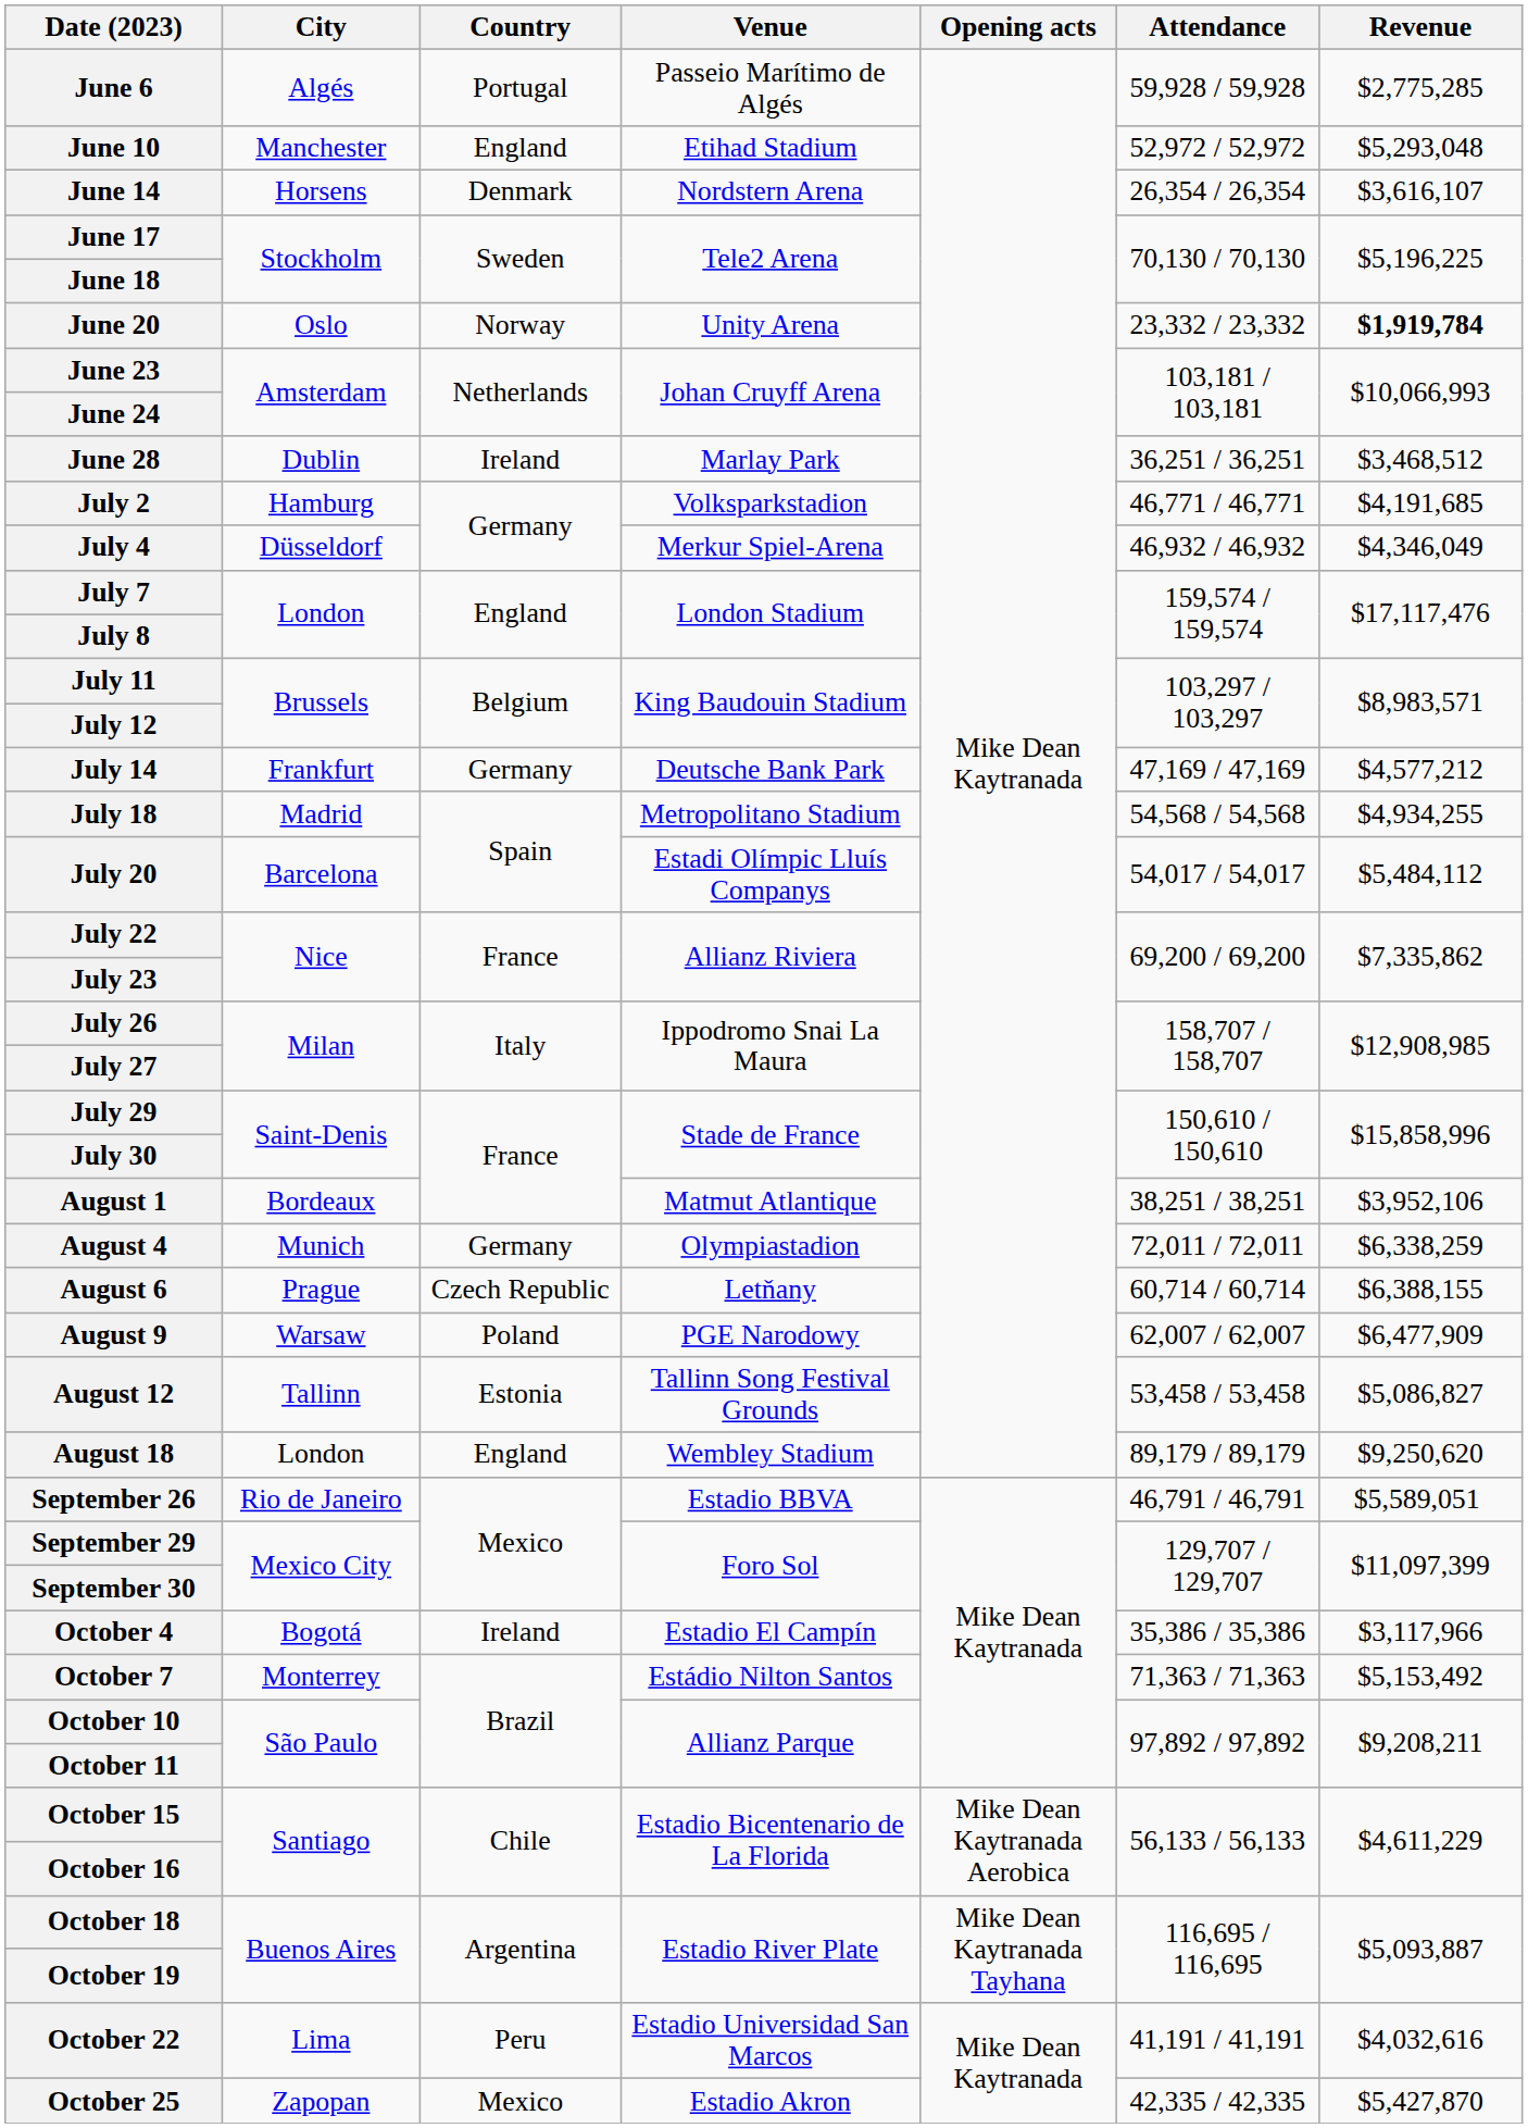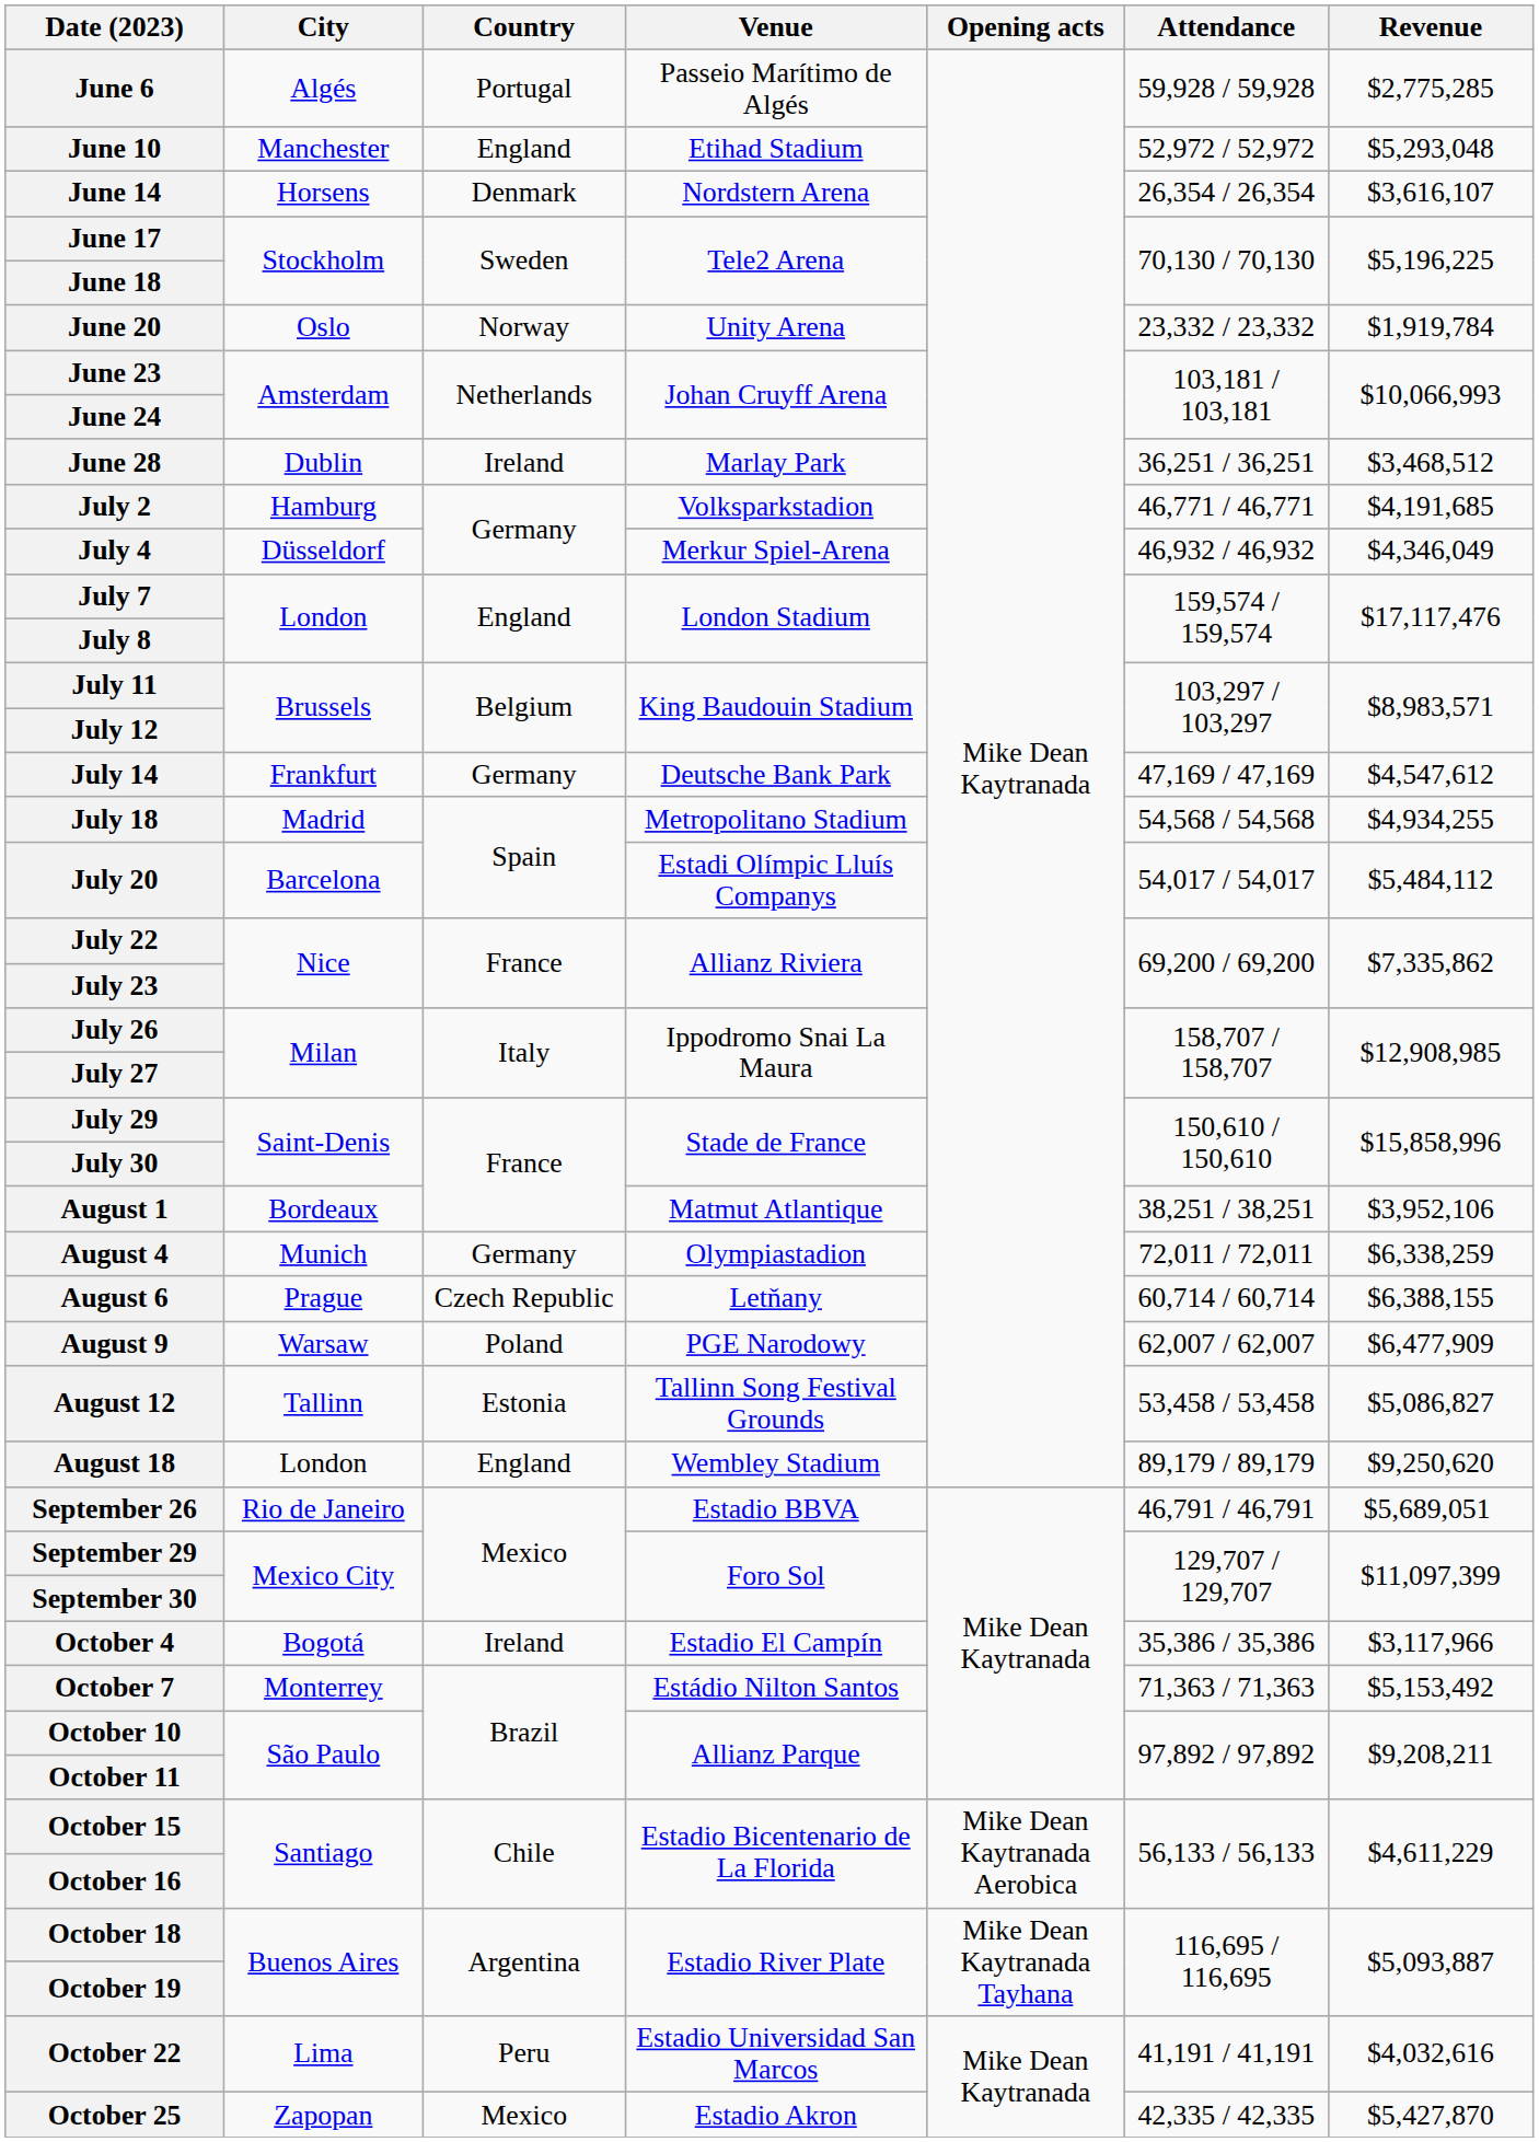June 20 | Revenue: bold -> normal
July 14 | Revenue: $4,577,212 -> $4,547,612
September 26 | Revenue: $5,589,051 -> $5,689,051
